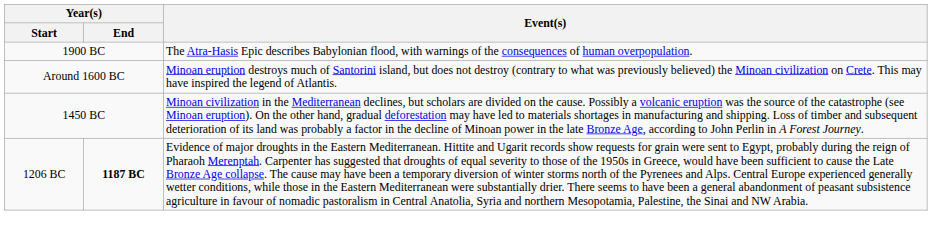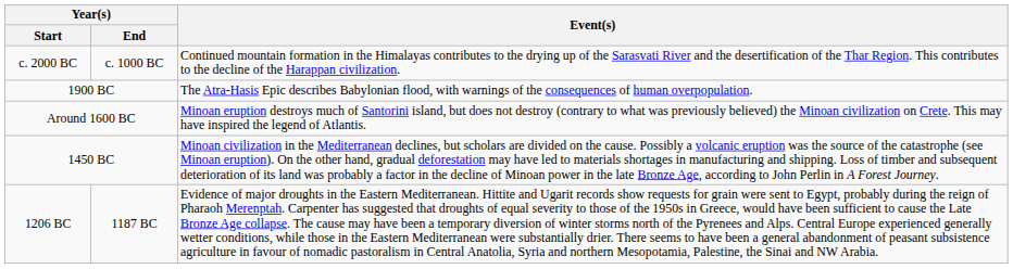+ row: c. 2000 BC | c. 1000 BC | Continued mountain formation in the Himalayas contributes to the drying up of the Sarasvati River and the desertification of the Thar Region. This contributes to the decline of the Harappan civilization.
1206 BC | Year(s) / End: bold -> normal
